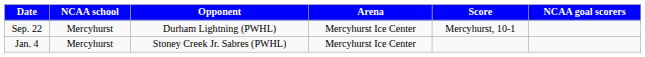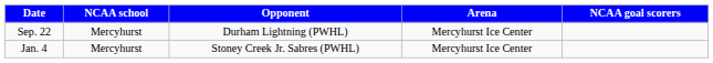- column: Score | Mercyhurst, 10-1
